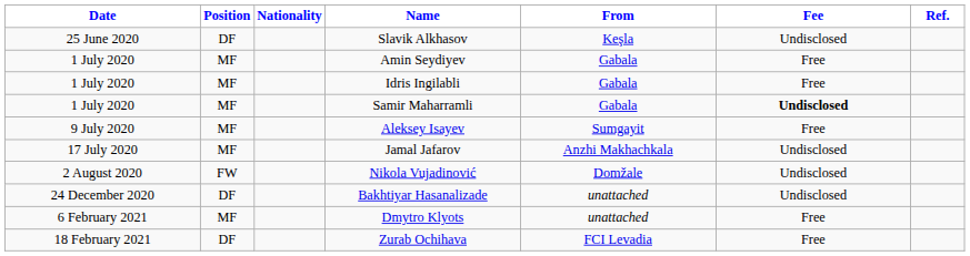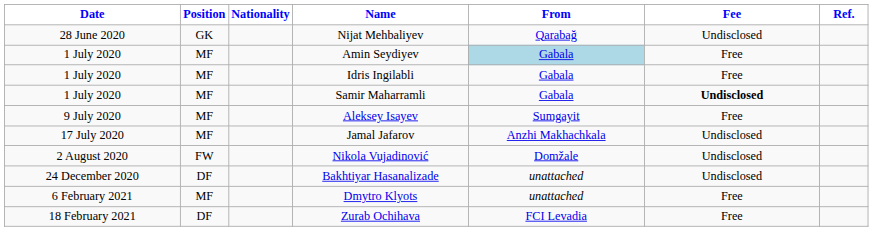- row: 25 June 2020 | DF | Slavik Alkhasov | Keşla | Undisclosed
+ row: 28 June 2020 | GK | Nijat Mehbaliyev | Qarabağ | Undisclosed
Amin Seydiyev | From: no background -> lightblue background
